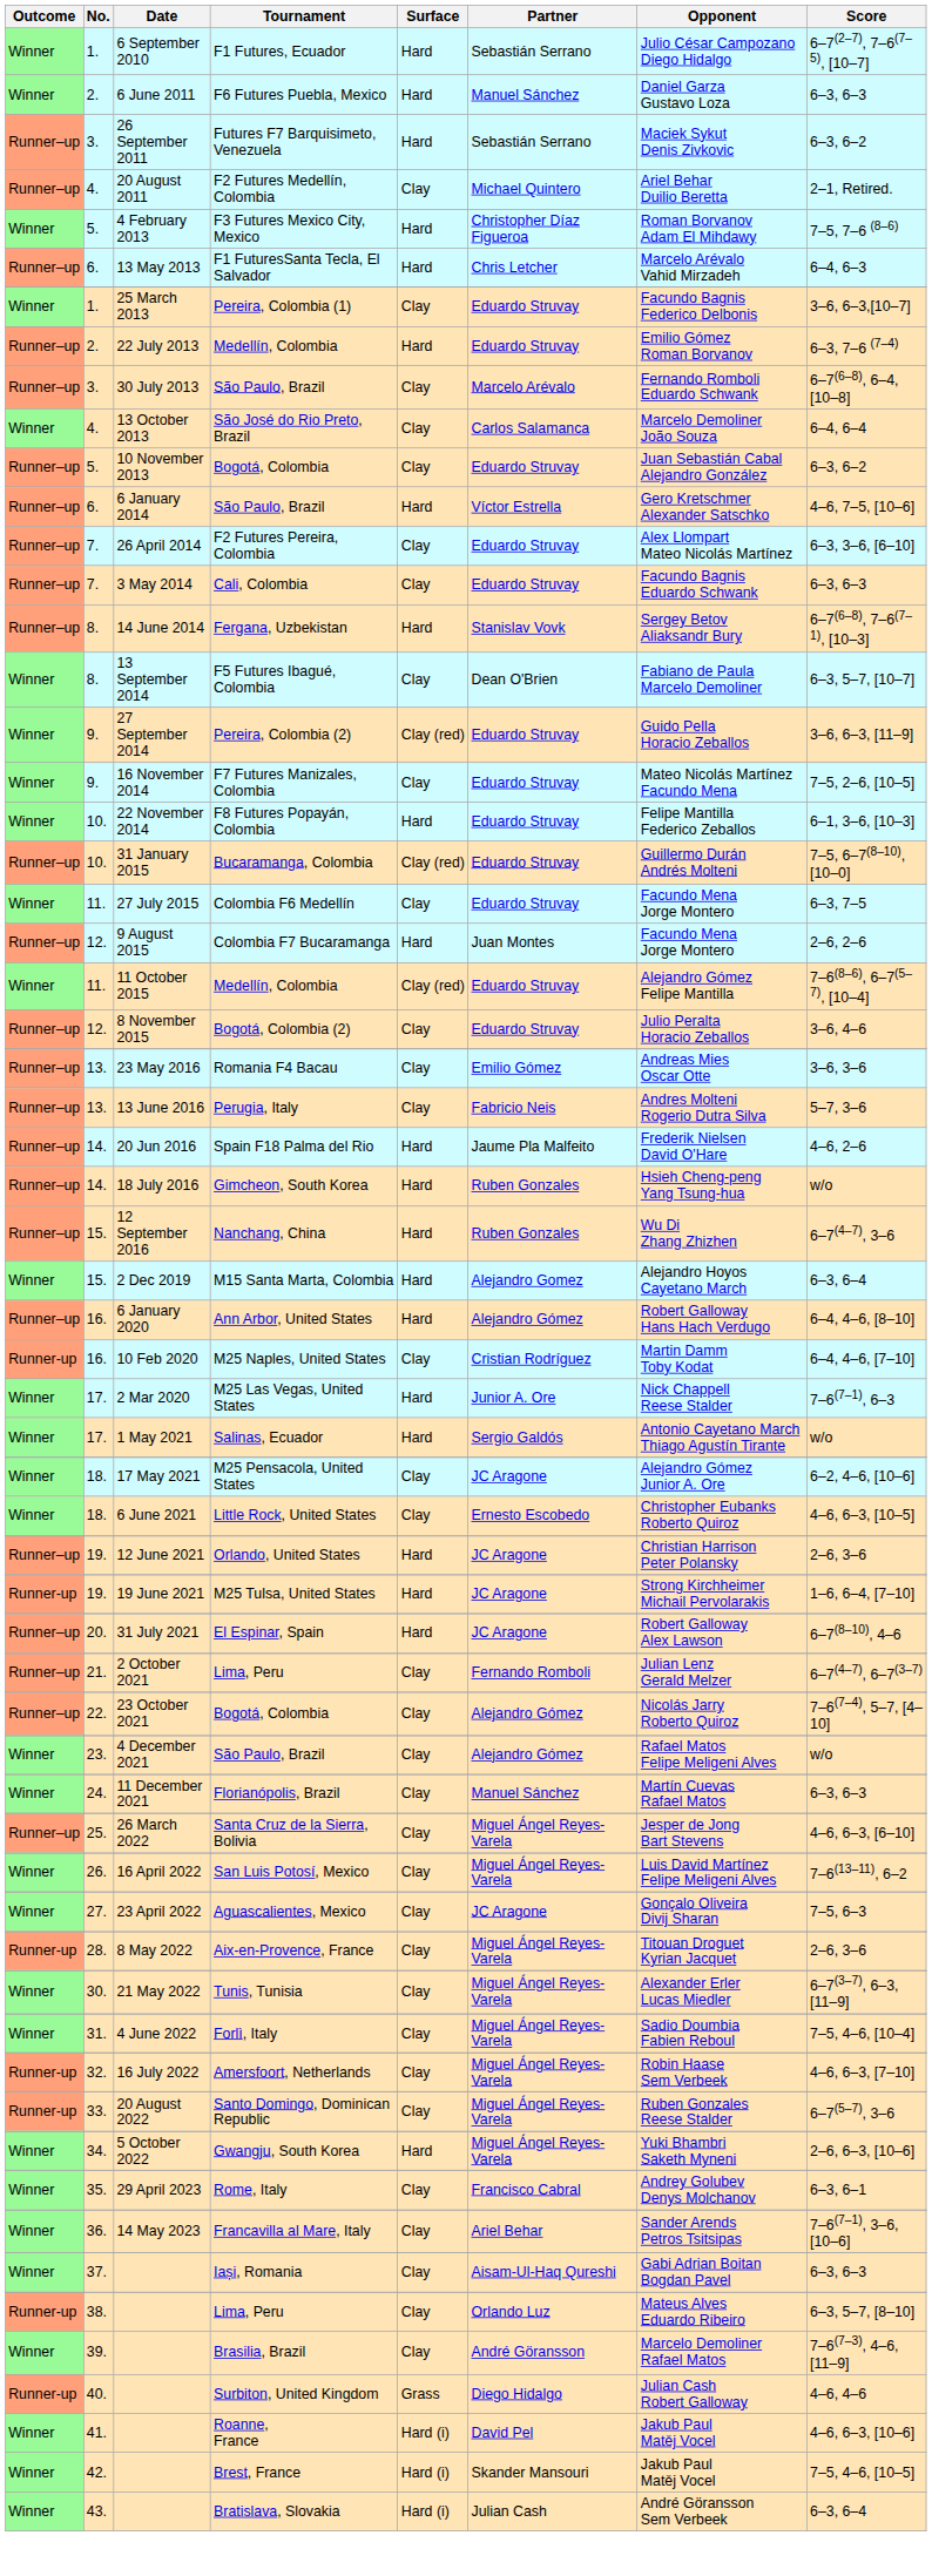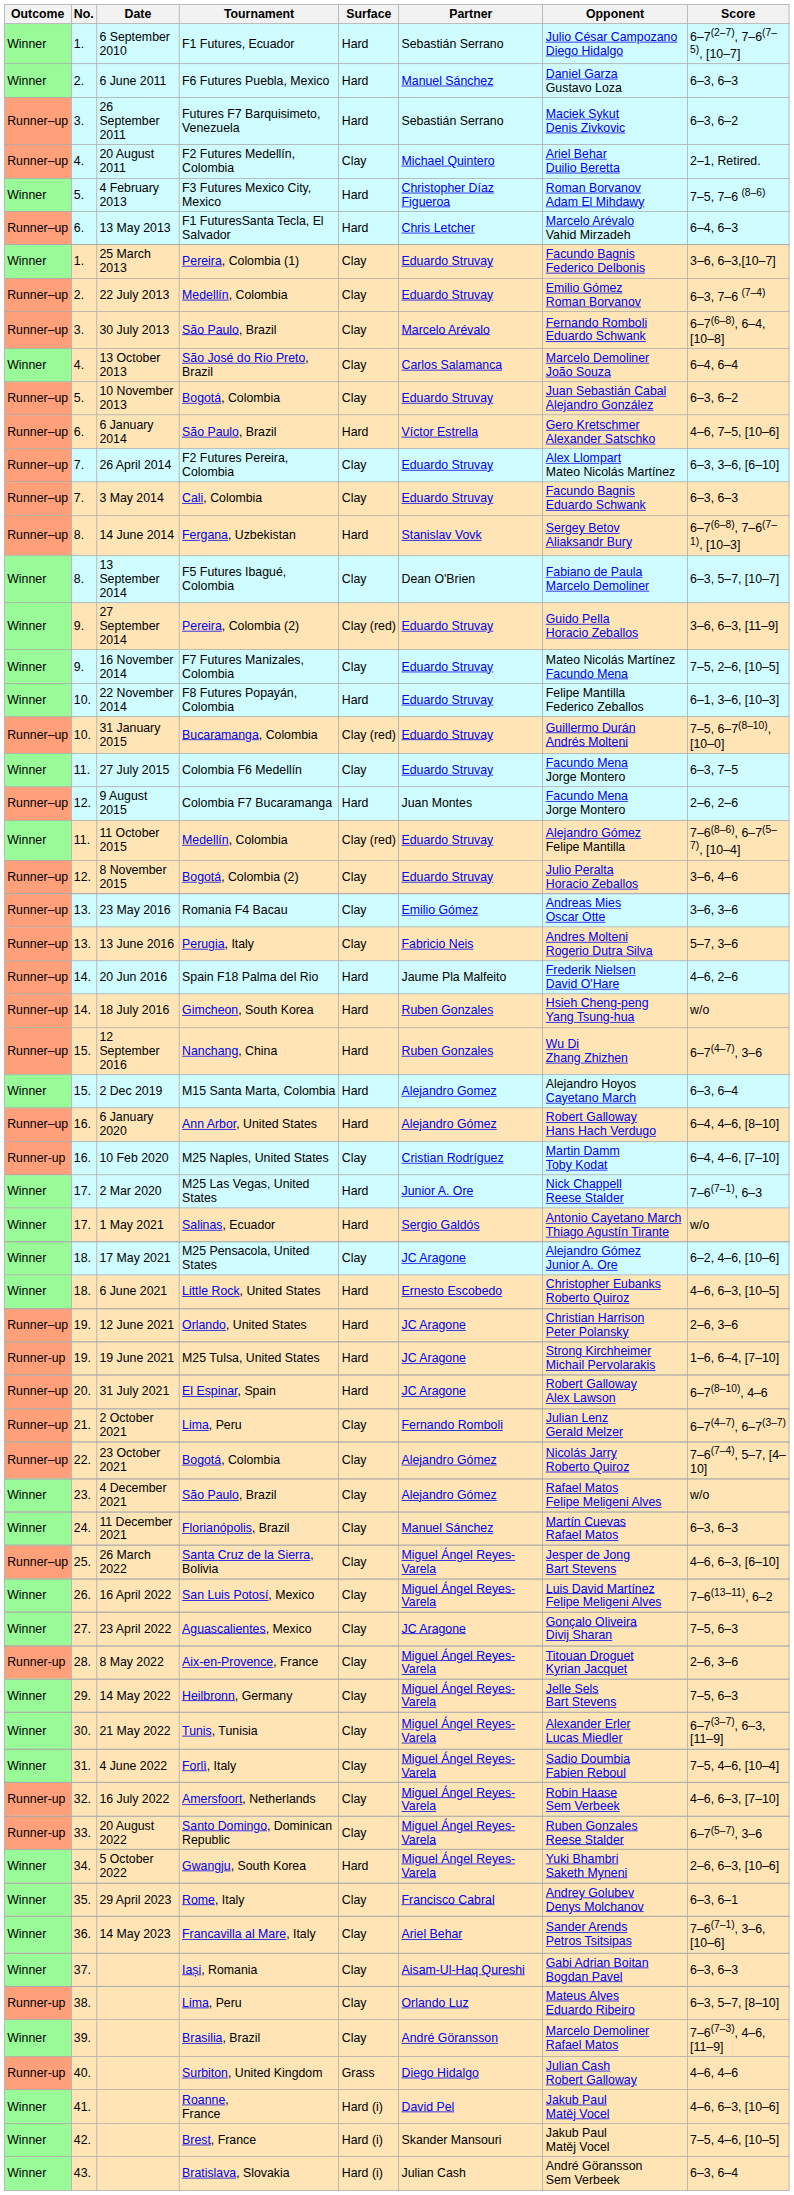22 July 2013 / Medellín, Colombia | Surface: Hard -> Clay
Little Rock, United States | Surface: Clay -> Hard
+ row: Winner | 29. | 14 May 2022 | Heilbronn, Germany | Clay | Miguel Ángel Reyes-Varela | Jelle Sels Bart Stevens | 7–5, 6–3
